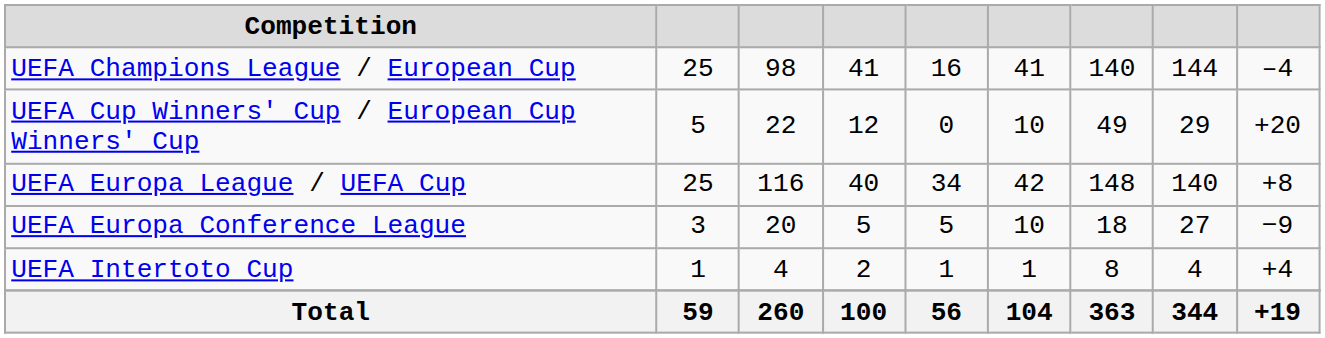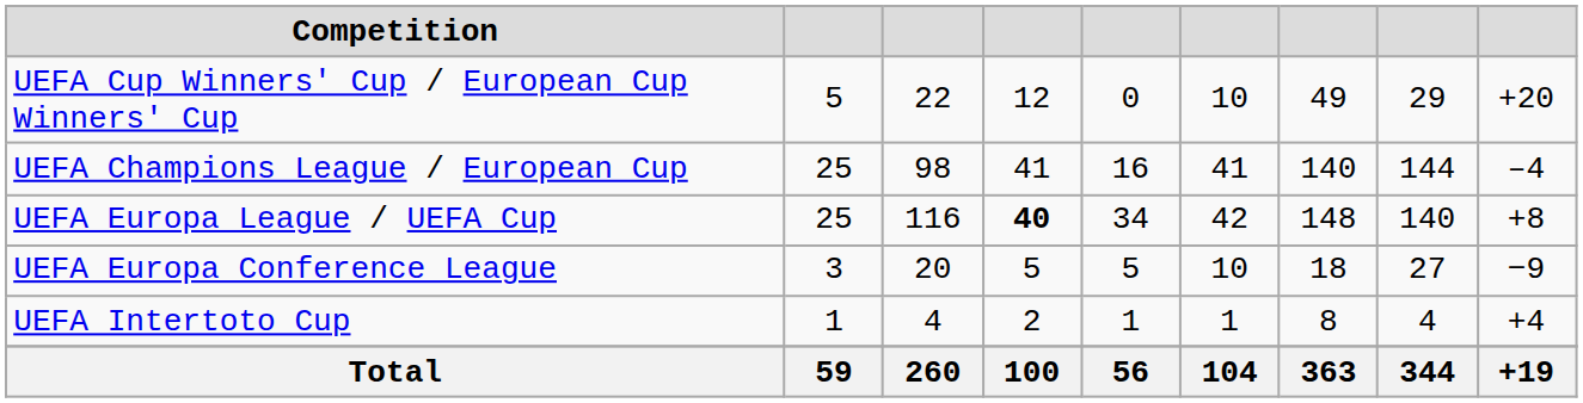rows swapped: UEFA Champions League / European Cup <-> UEFA Cup Winners' Cup / European Cup Winners' Cup
UEFA Europa League / UEFA Cup | column 4: normal -> bold
